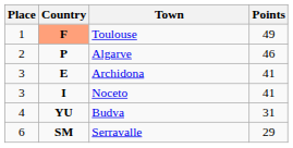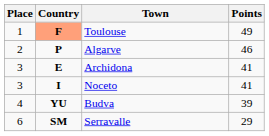Budva | Points: 31 -> 39
